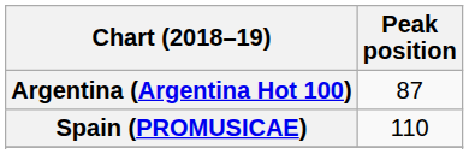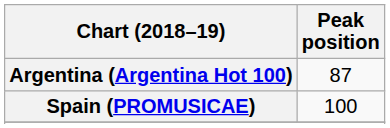Spain (PROMUSICAE) | Peak position: 110 -> 100
